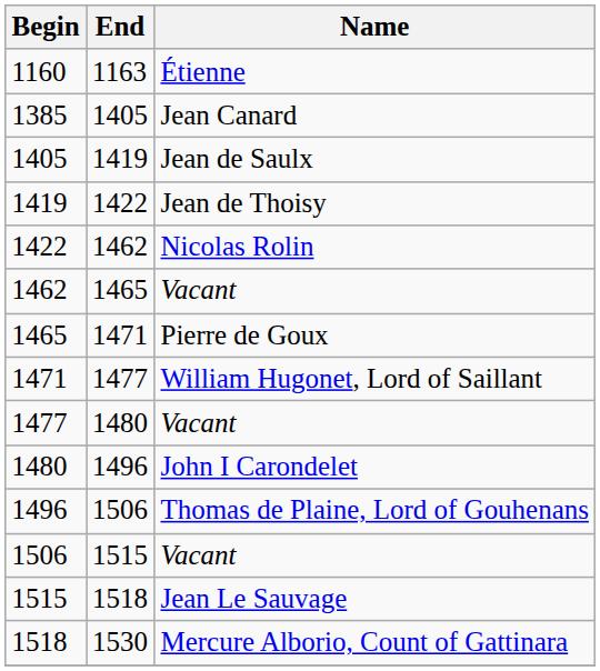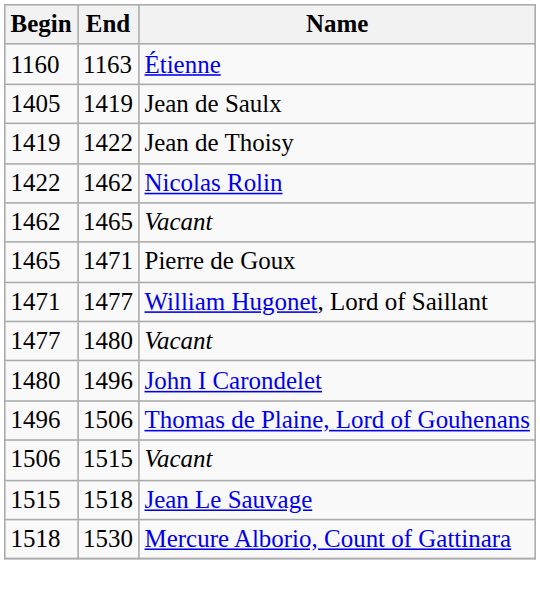- row: 1385 | 1405 | Jean Canard
